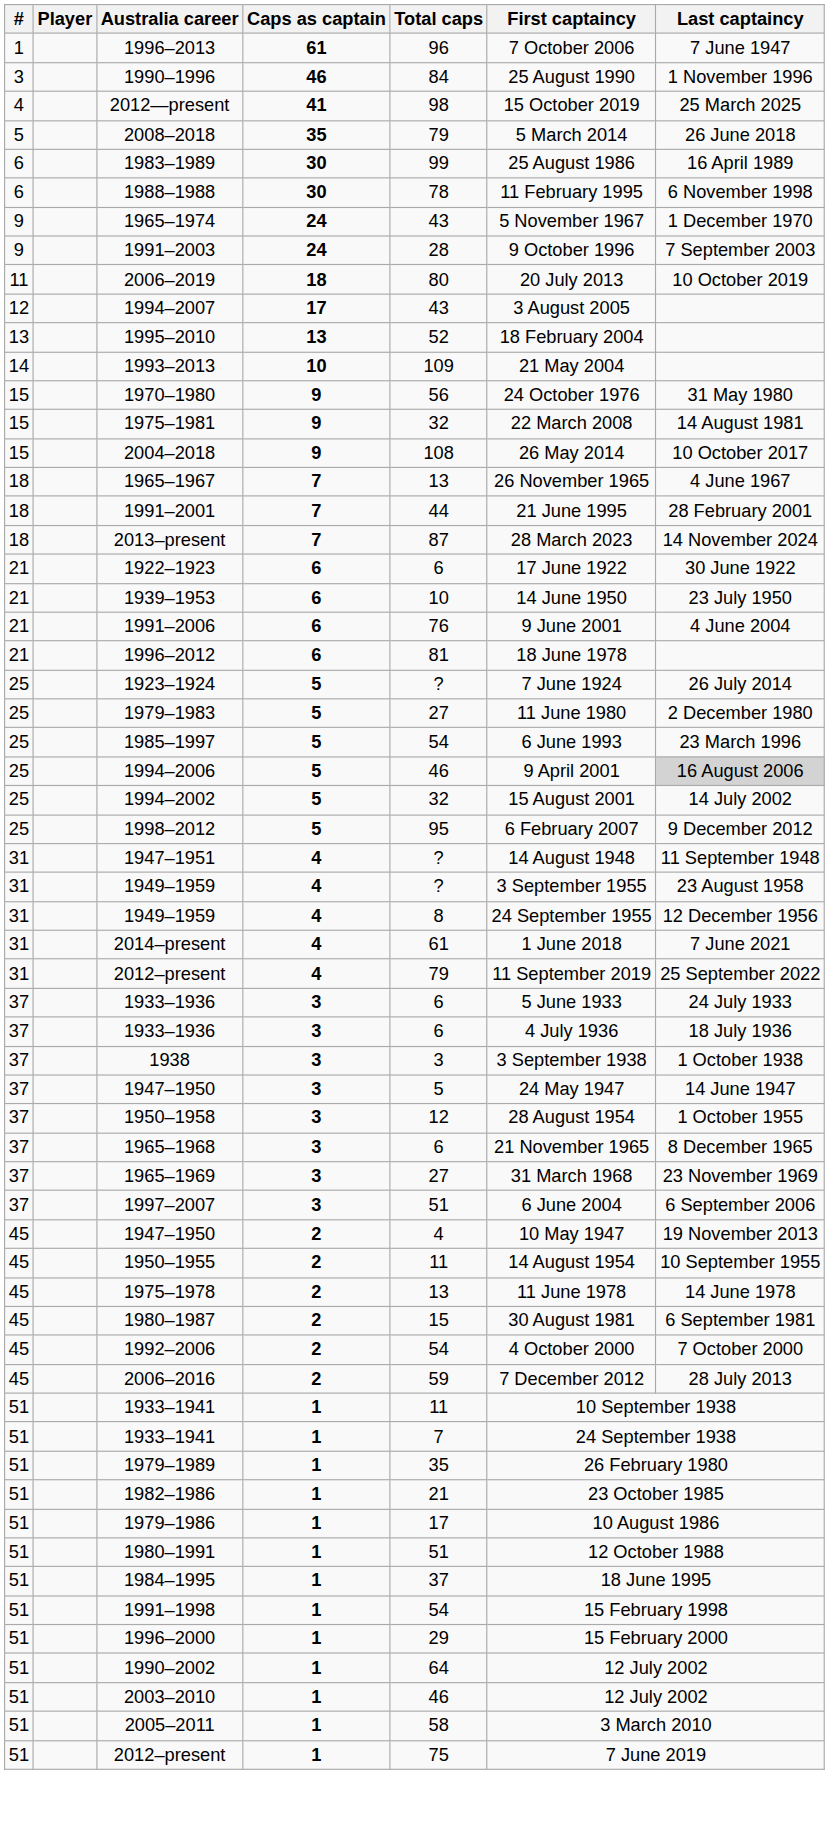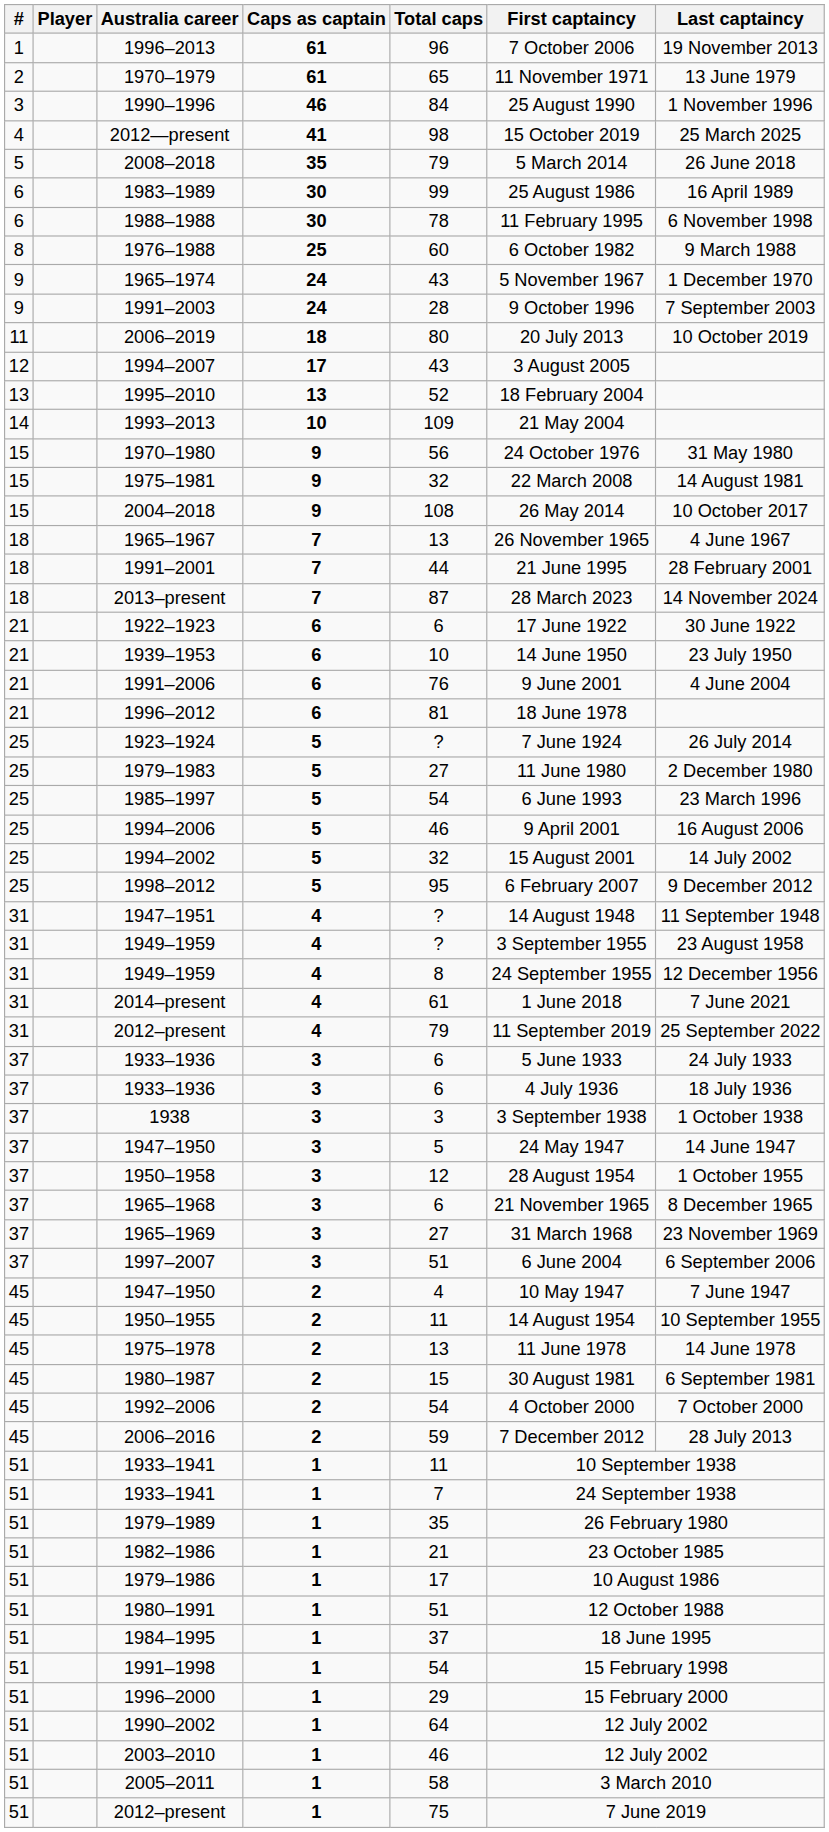1996–2013 | Last captaincy: 7 June 1947 -> 19 November 2013
+ row: 2 | 1970–1979 | 61 | 65 | 11 November 1971 | 13 June 1979
+ row: 8 | 1976–1988 | 25 | 60 | 6 October 1982 | 9 March 1988
1994–2006 | Last captaincy: lightgrey background -> no background
45 / 1947–1950 | Last captaincy: 19 November 2013 -> 7 June 1947
